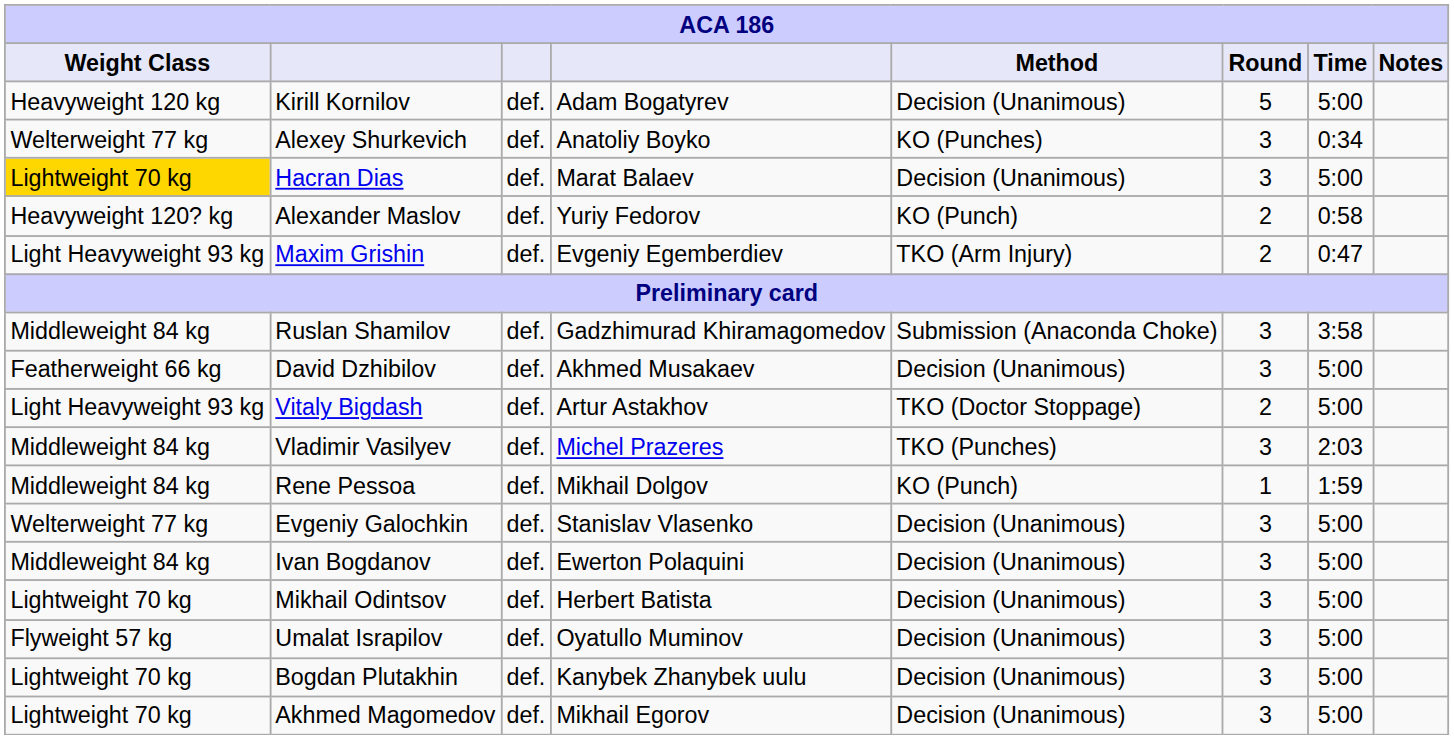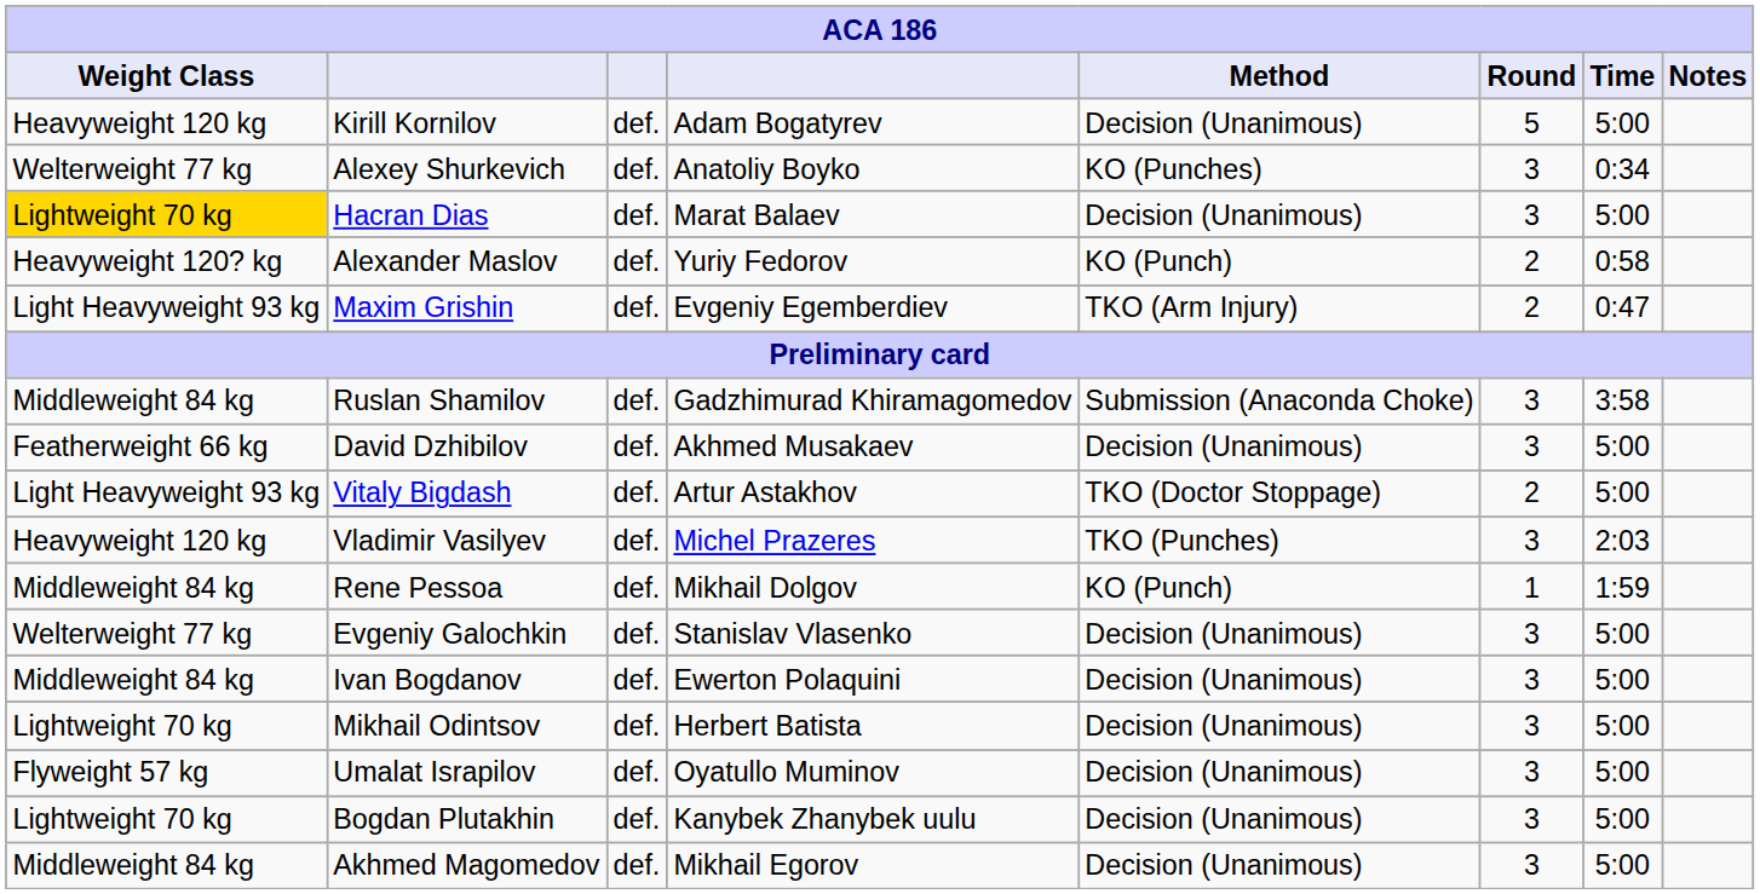Vladimir Vasilyev | Weight Class: Middleweight 84 kg -> Heavyweight 120 kg
Akhmed Magomedov | Weight Class: Lightweight 70 kg -> Middleweight 84 kg
